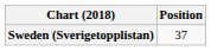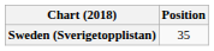Sweden (Sverigetopplistan) | Position: 37 -> 35
